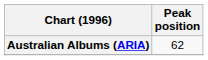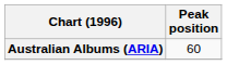Australian Albums (ARIA) | Peak position: 62 -> 60
